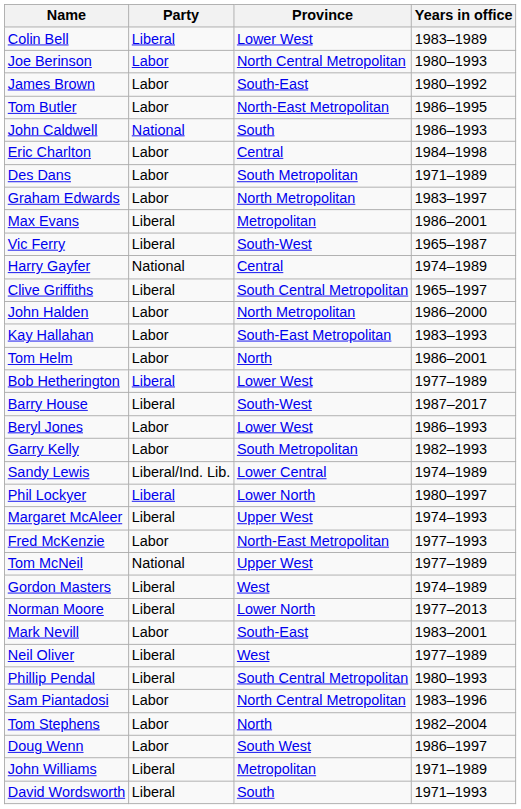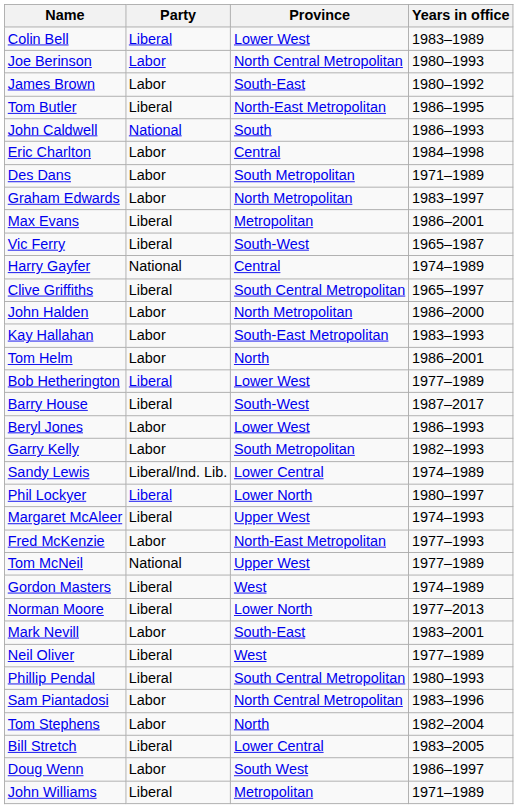Tom Butler | Party: Labor -> Liberal
+ row: Bill Stretch | Liberal | Lower Central | 1983–2005
- row: David Wordsworth | Liberal | South | 1971–1993
